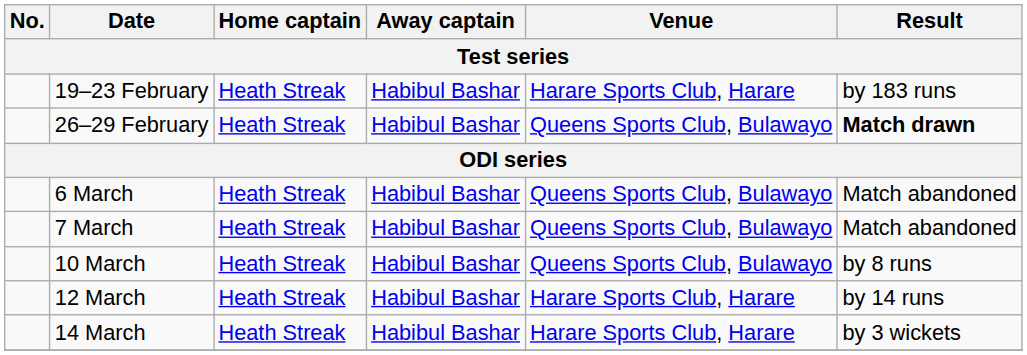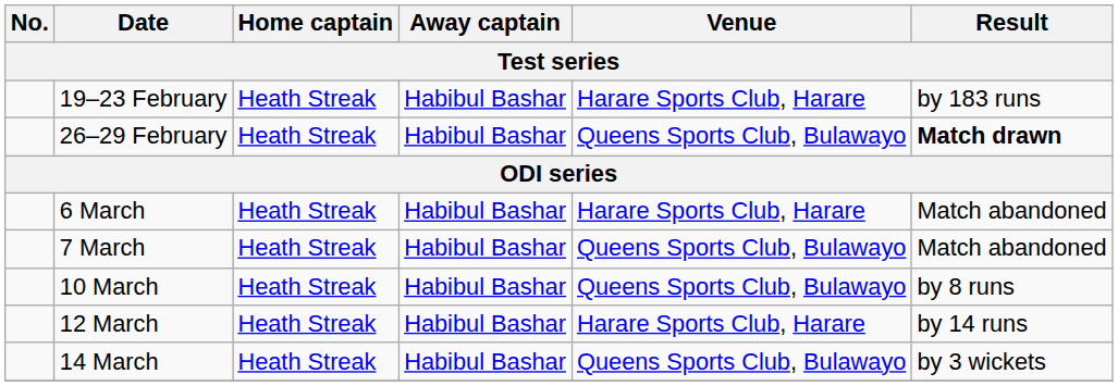6 March | Venue: Queens Sports Club, Bulawayo -> Harare Sports Club, Harare
14 March | Venue: Harare Sports Club, Harare -> Queens Sports Club, Bulawayo
